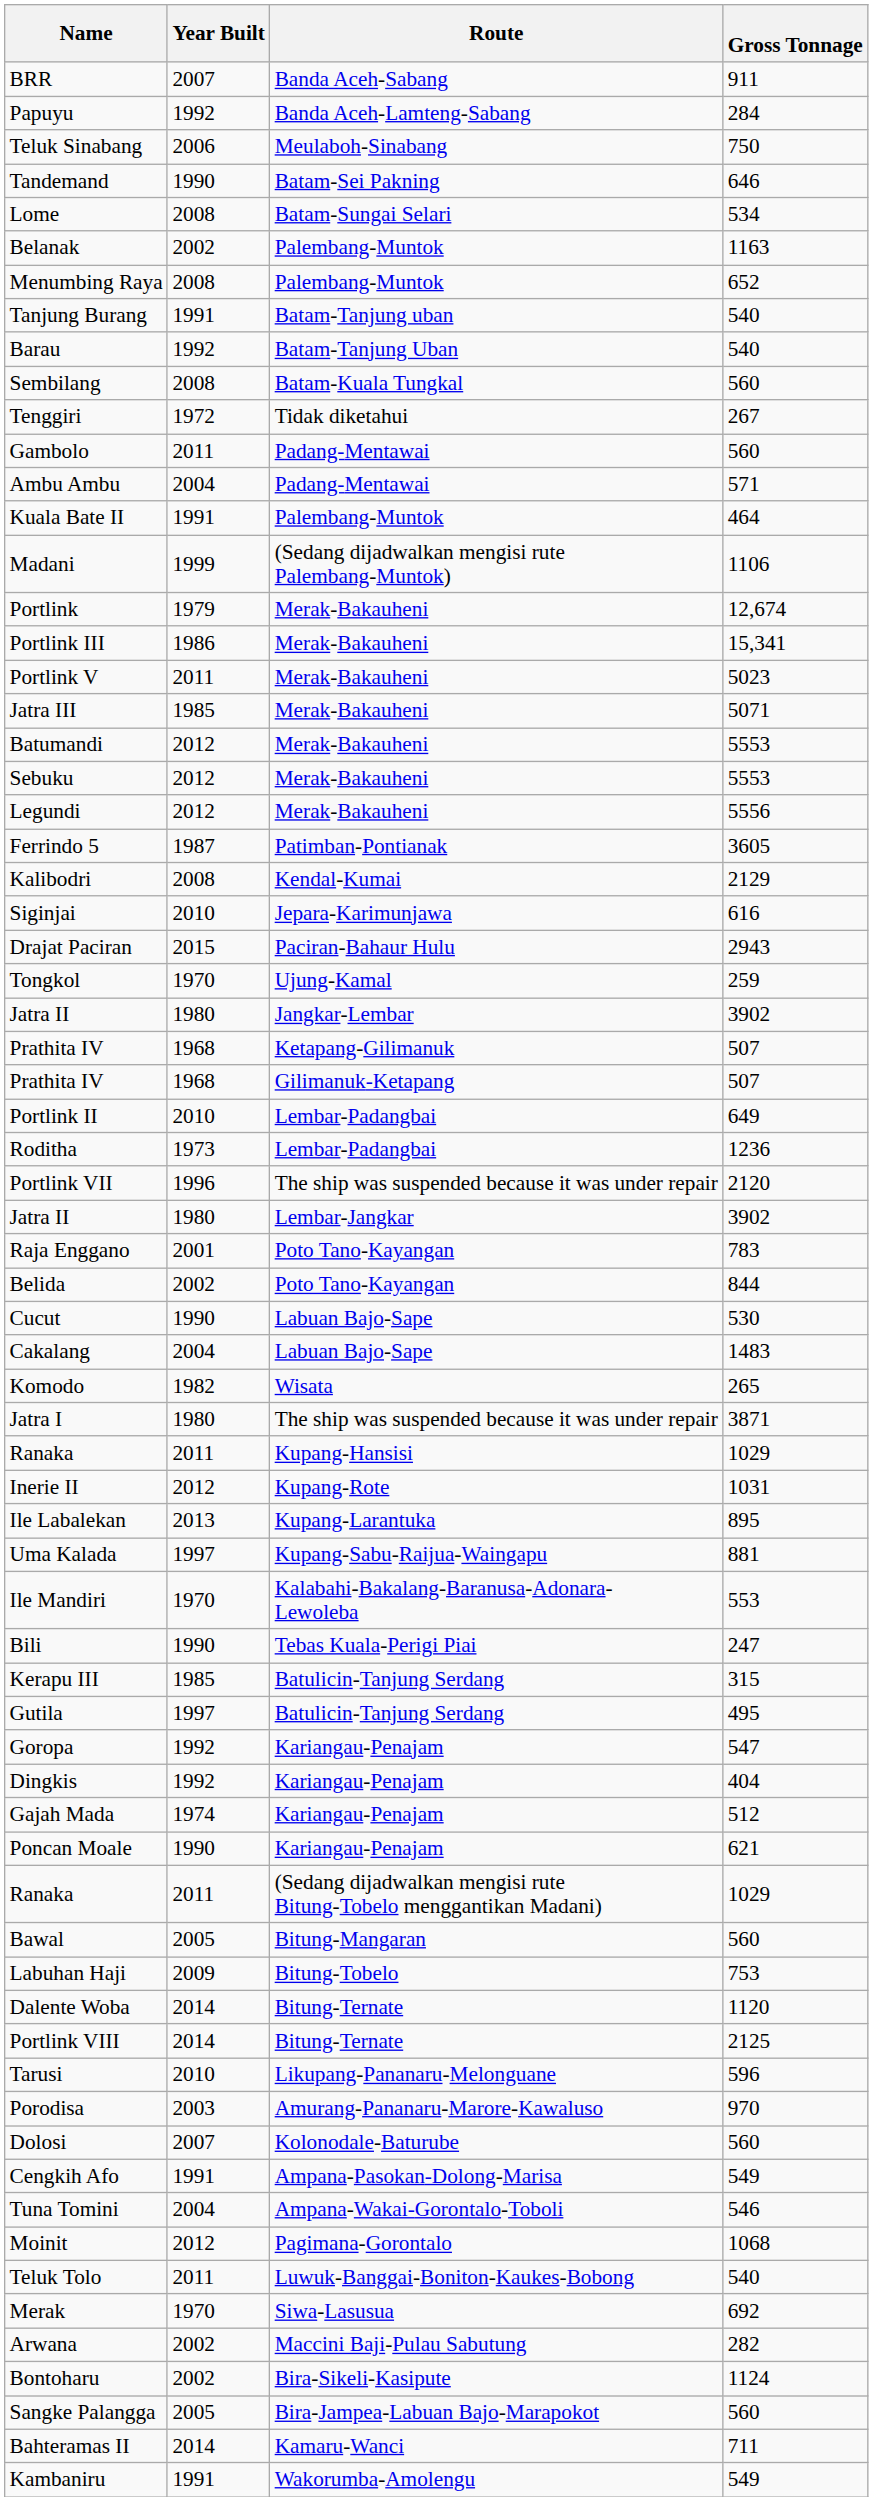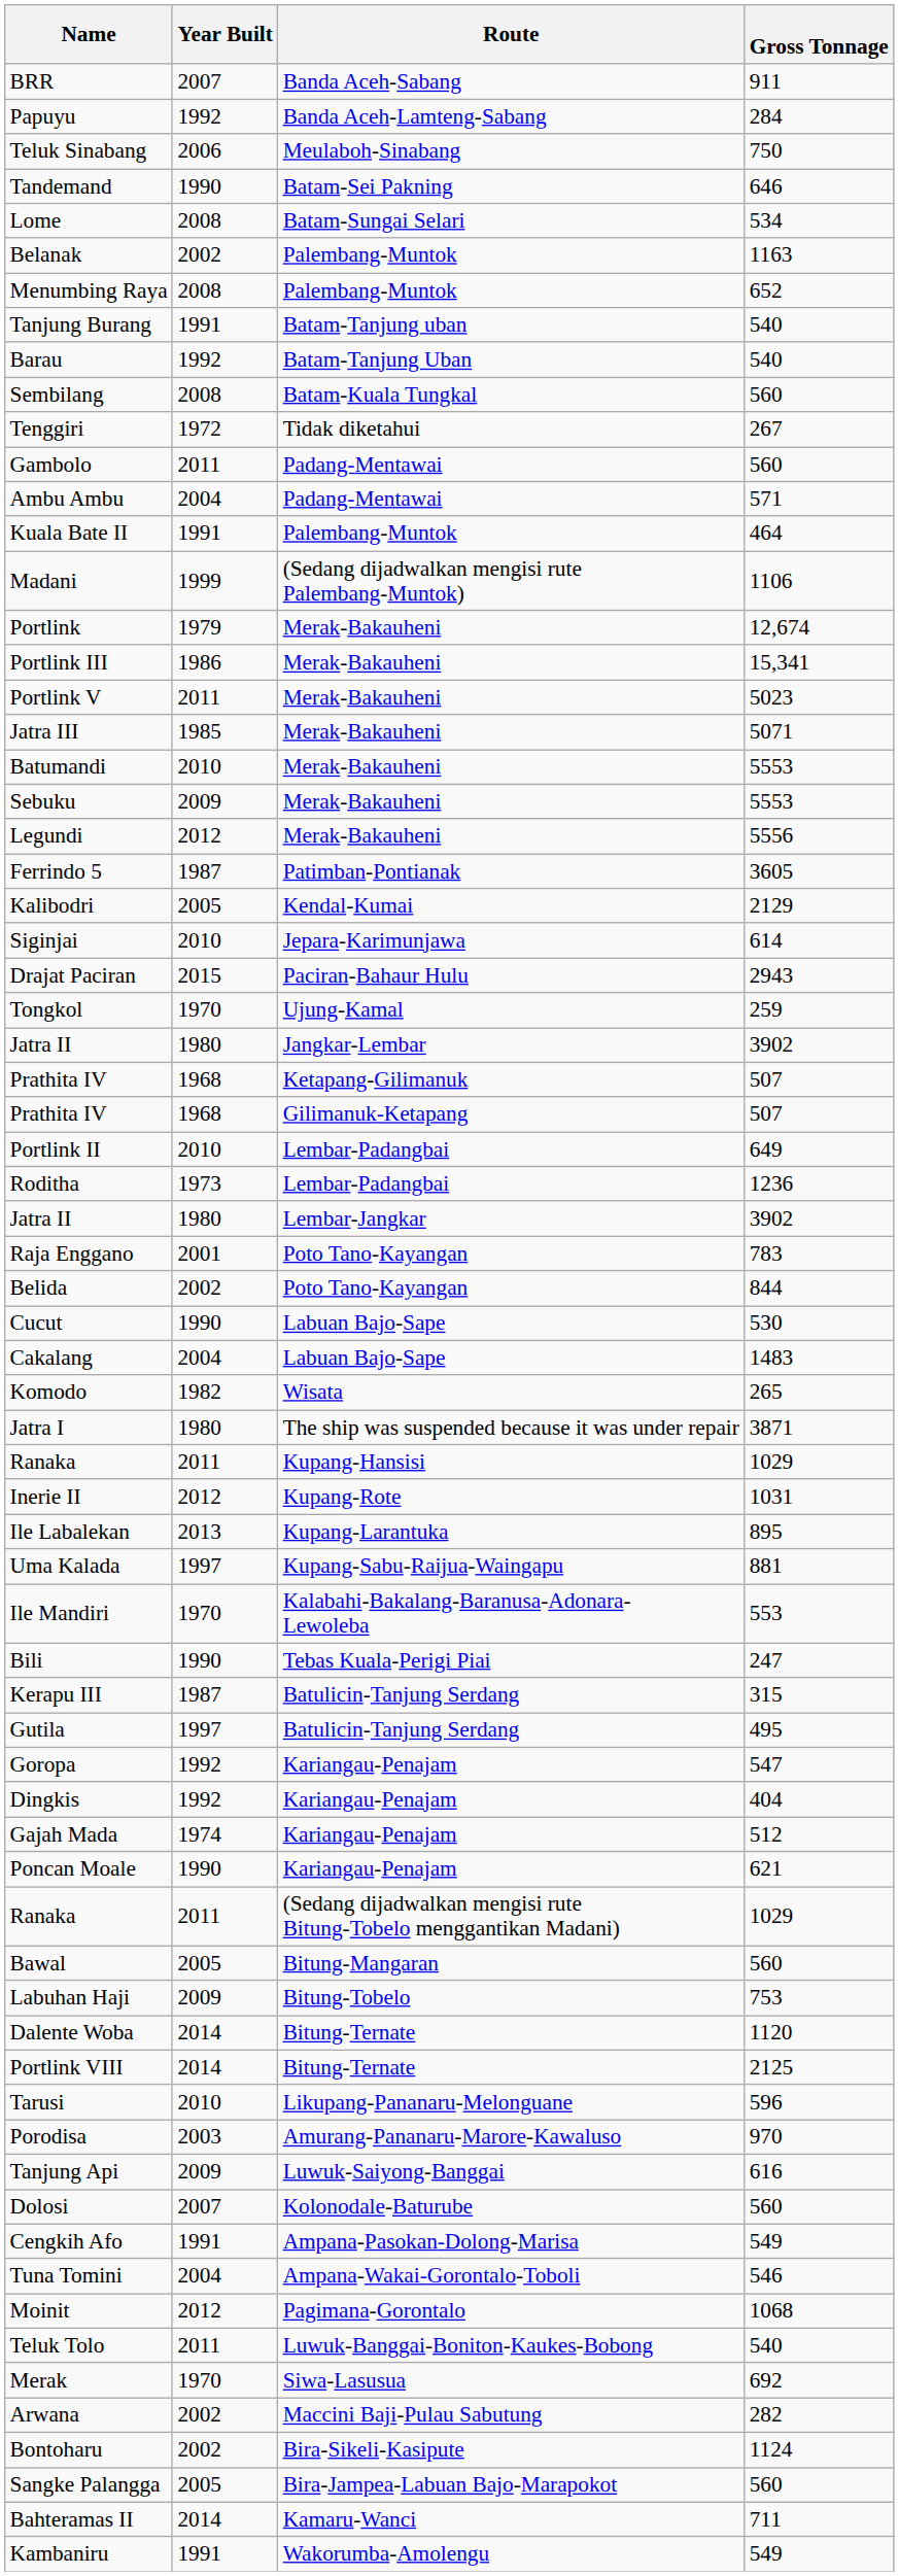Batumandi | Year Built: 2012 -> 2010
Sebuku | Year Built: 2012 -> 2009
Kalibodri | Year Built: 2008 -> 2005
Siginjai | Gross Tonnage: 616 -> 614
- row: Portlink VII | 1996 | The ship was suspended because it was under repair | 2120
Kerapu III | Year Built: 1985 -> 1987
+ row: Tanjung Api | 2009 | Luwuk-Saiyong-Banggai | 616
